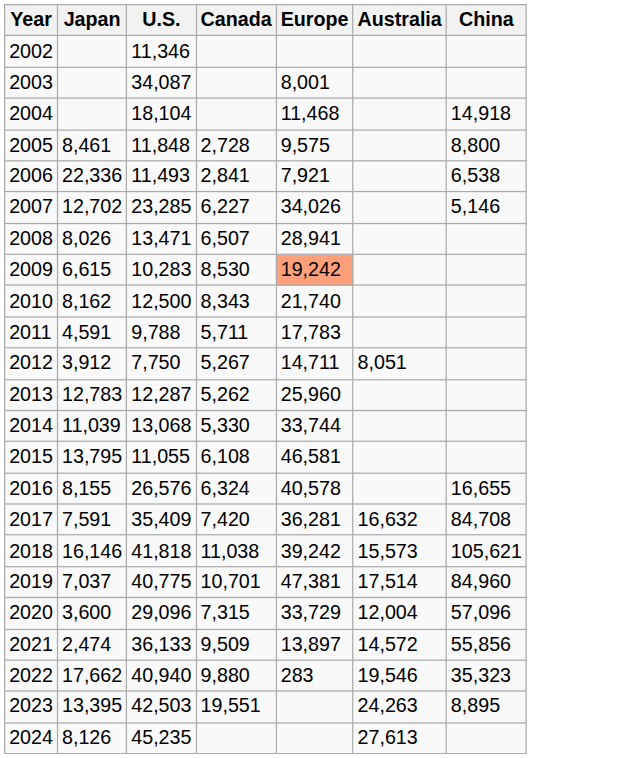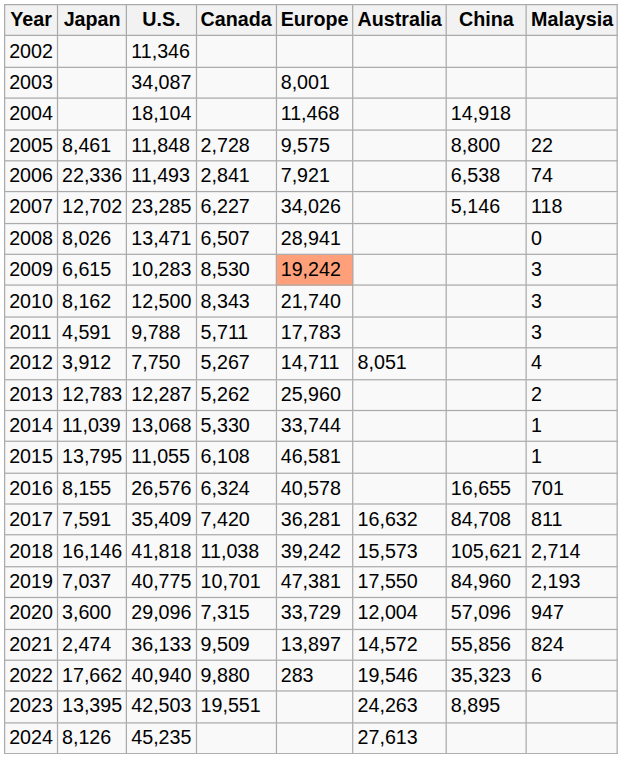+ column: Malaysia | 22 | 74 | 118 | 0 | 3 | 3 | 3 | 4 | 2 | 1 | 1 | 701 | 811 | 2,714 | 2,193 | 947 | 824 | 6
2019 | Australia: 17,514 -> 17,550
